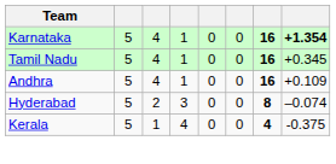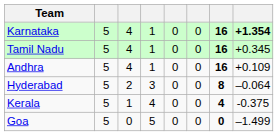Hyderabad | column 8: –0.074 -> –0.064
+ row: Goa | 5 | 0 | 5 | 0 | 0 | 0 | –1.499
